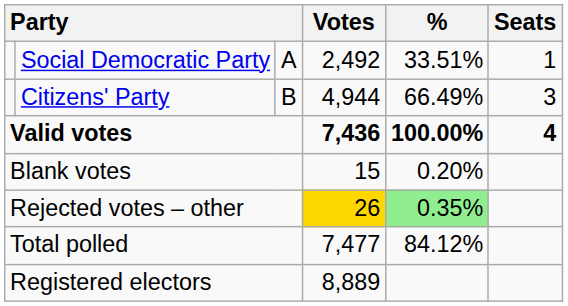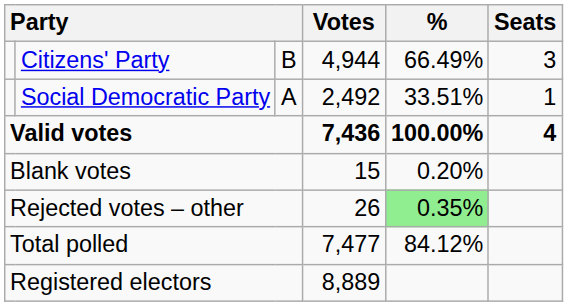rows swapped: Citizens' Party <-> Social Democratic Party
Rejected votes – other | Votes: gold background -> no background
